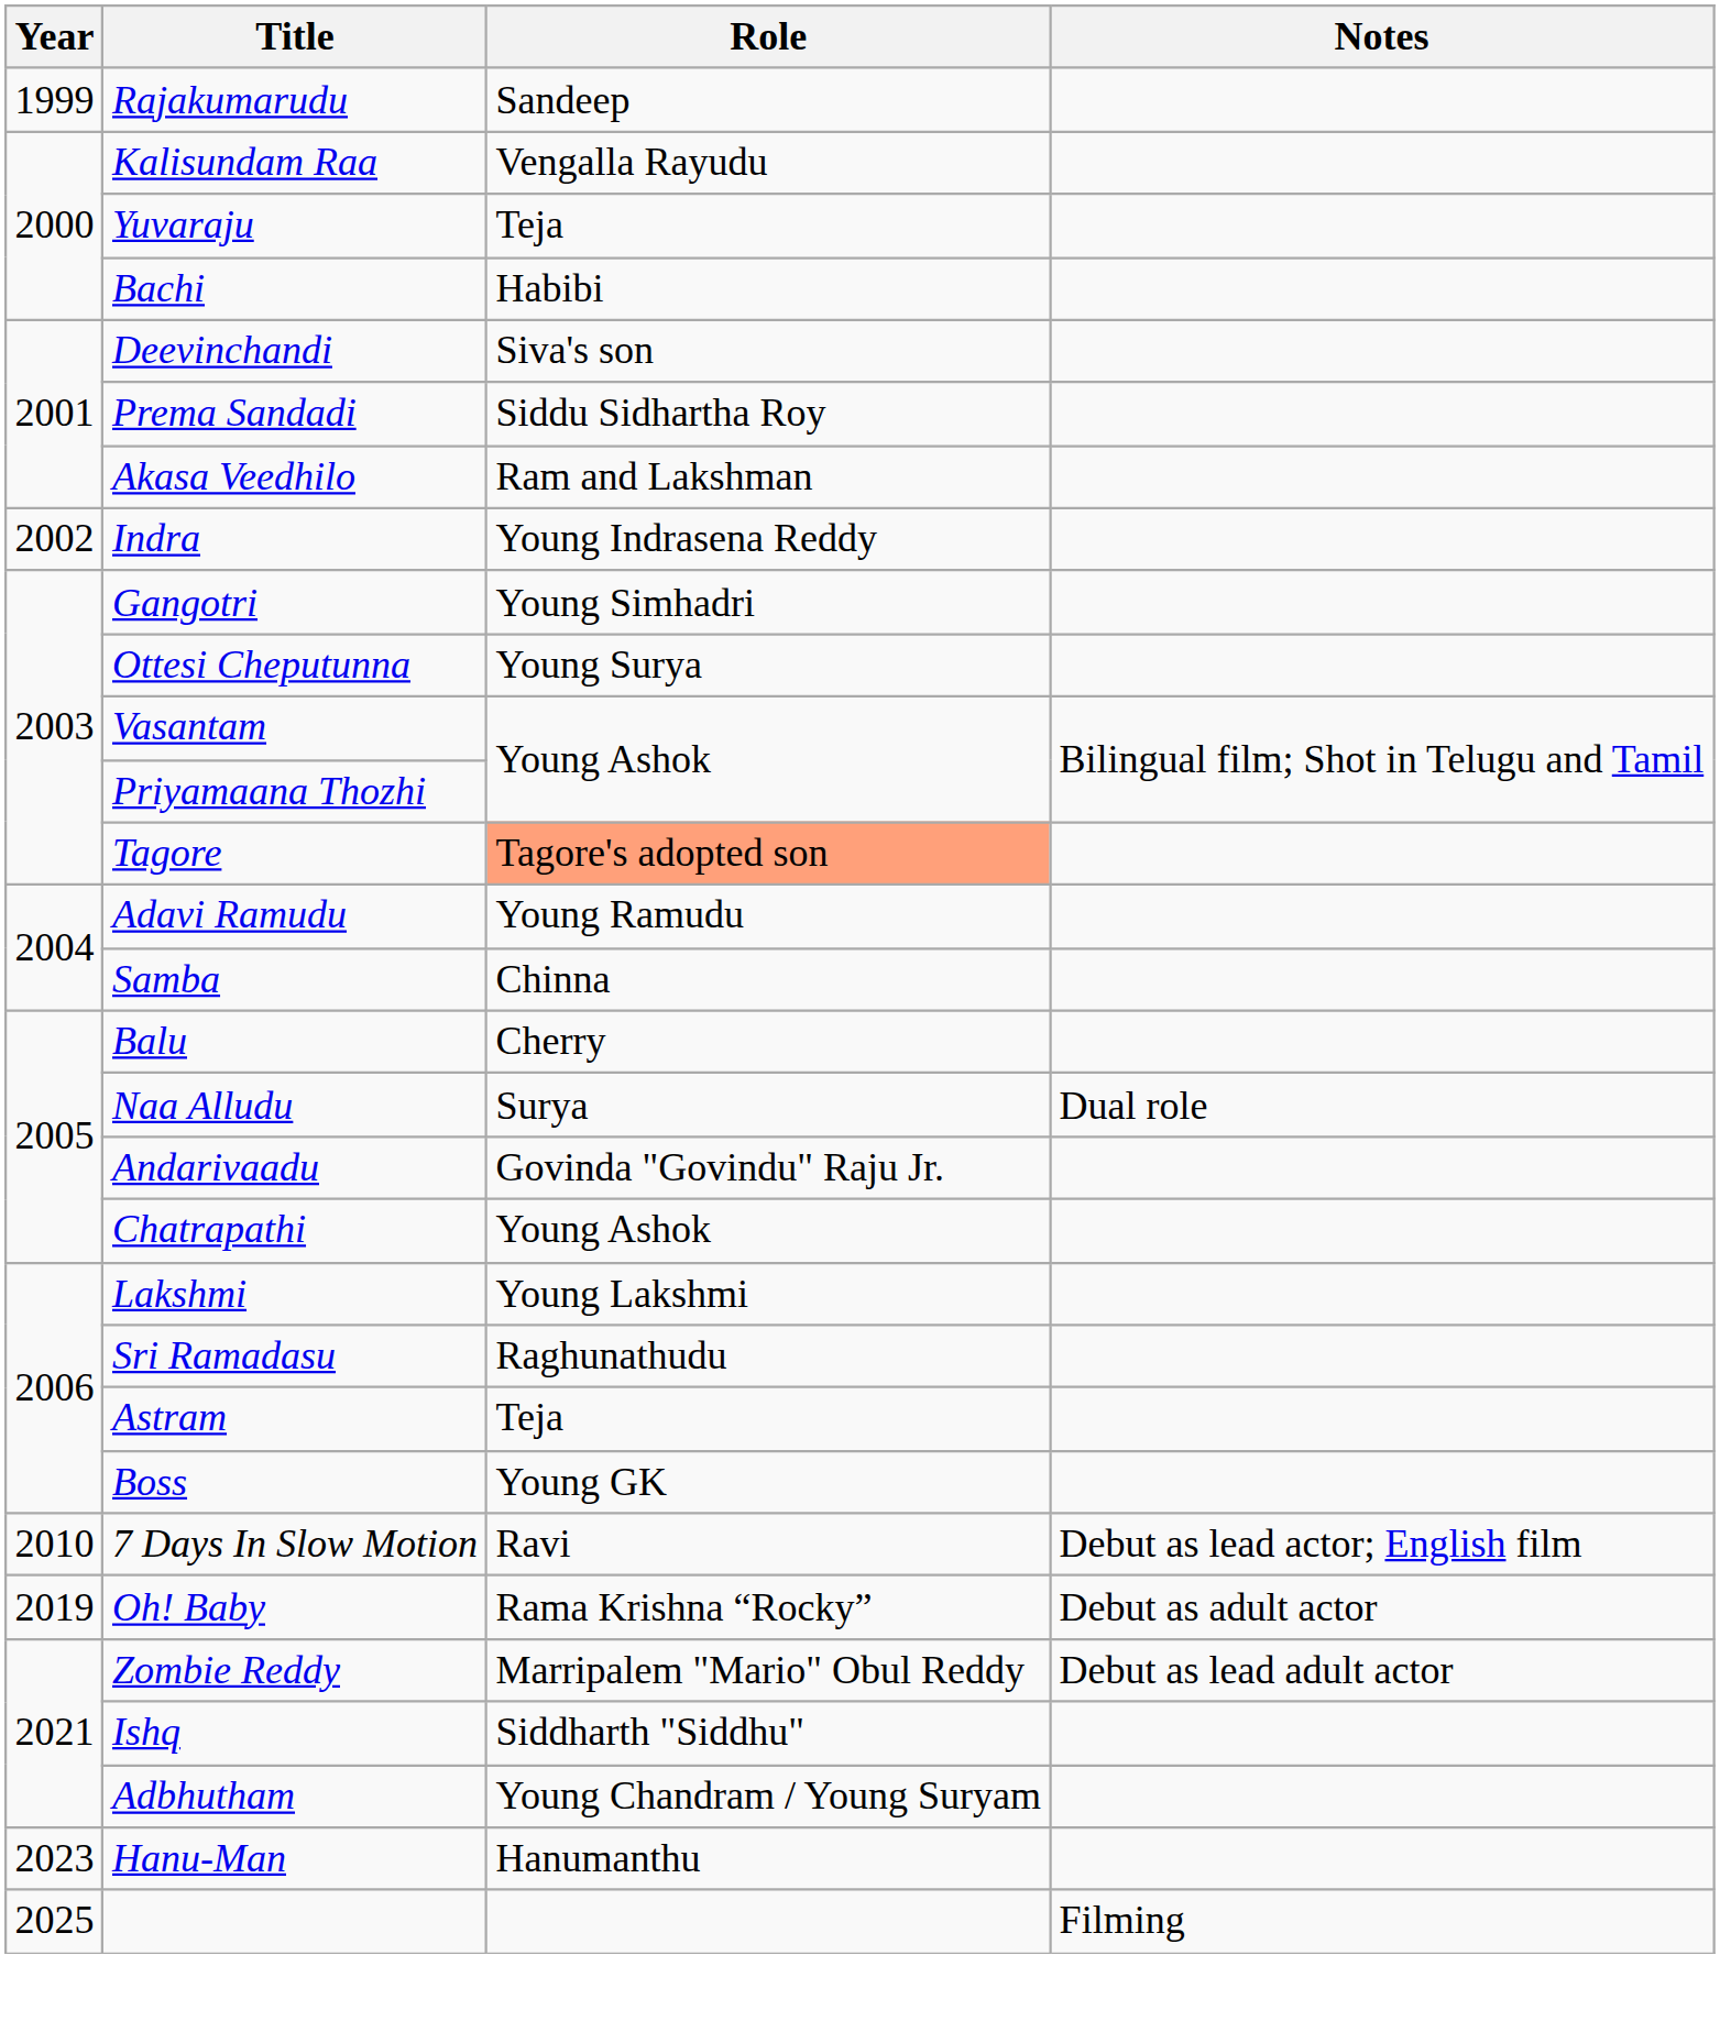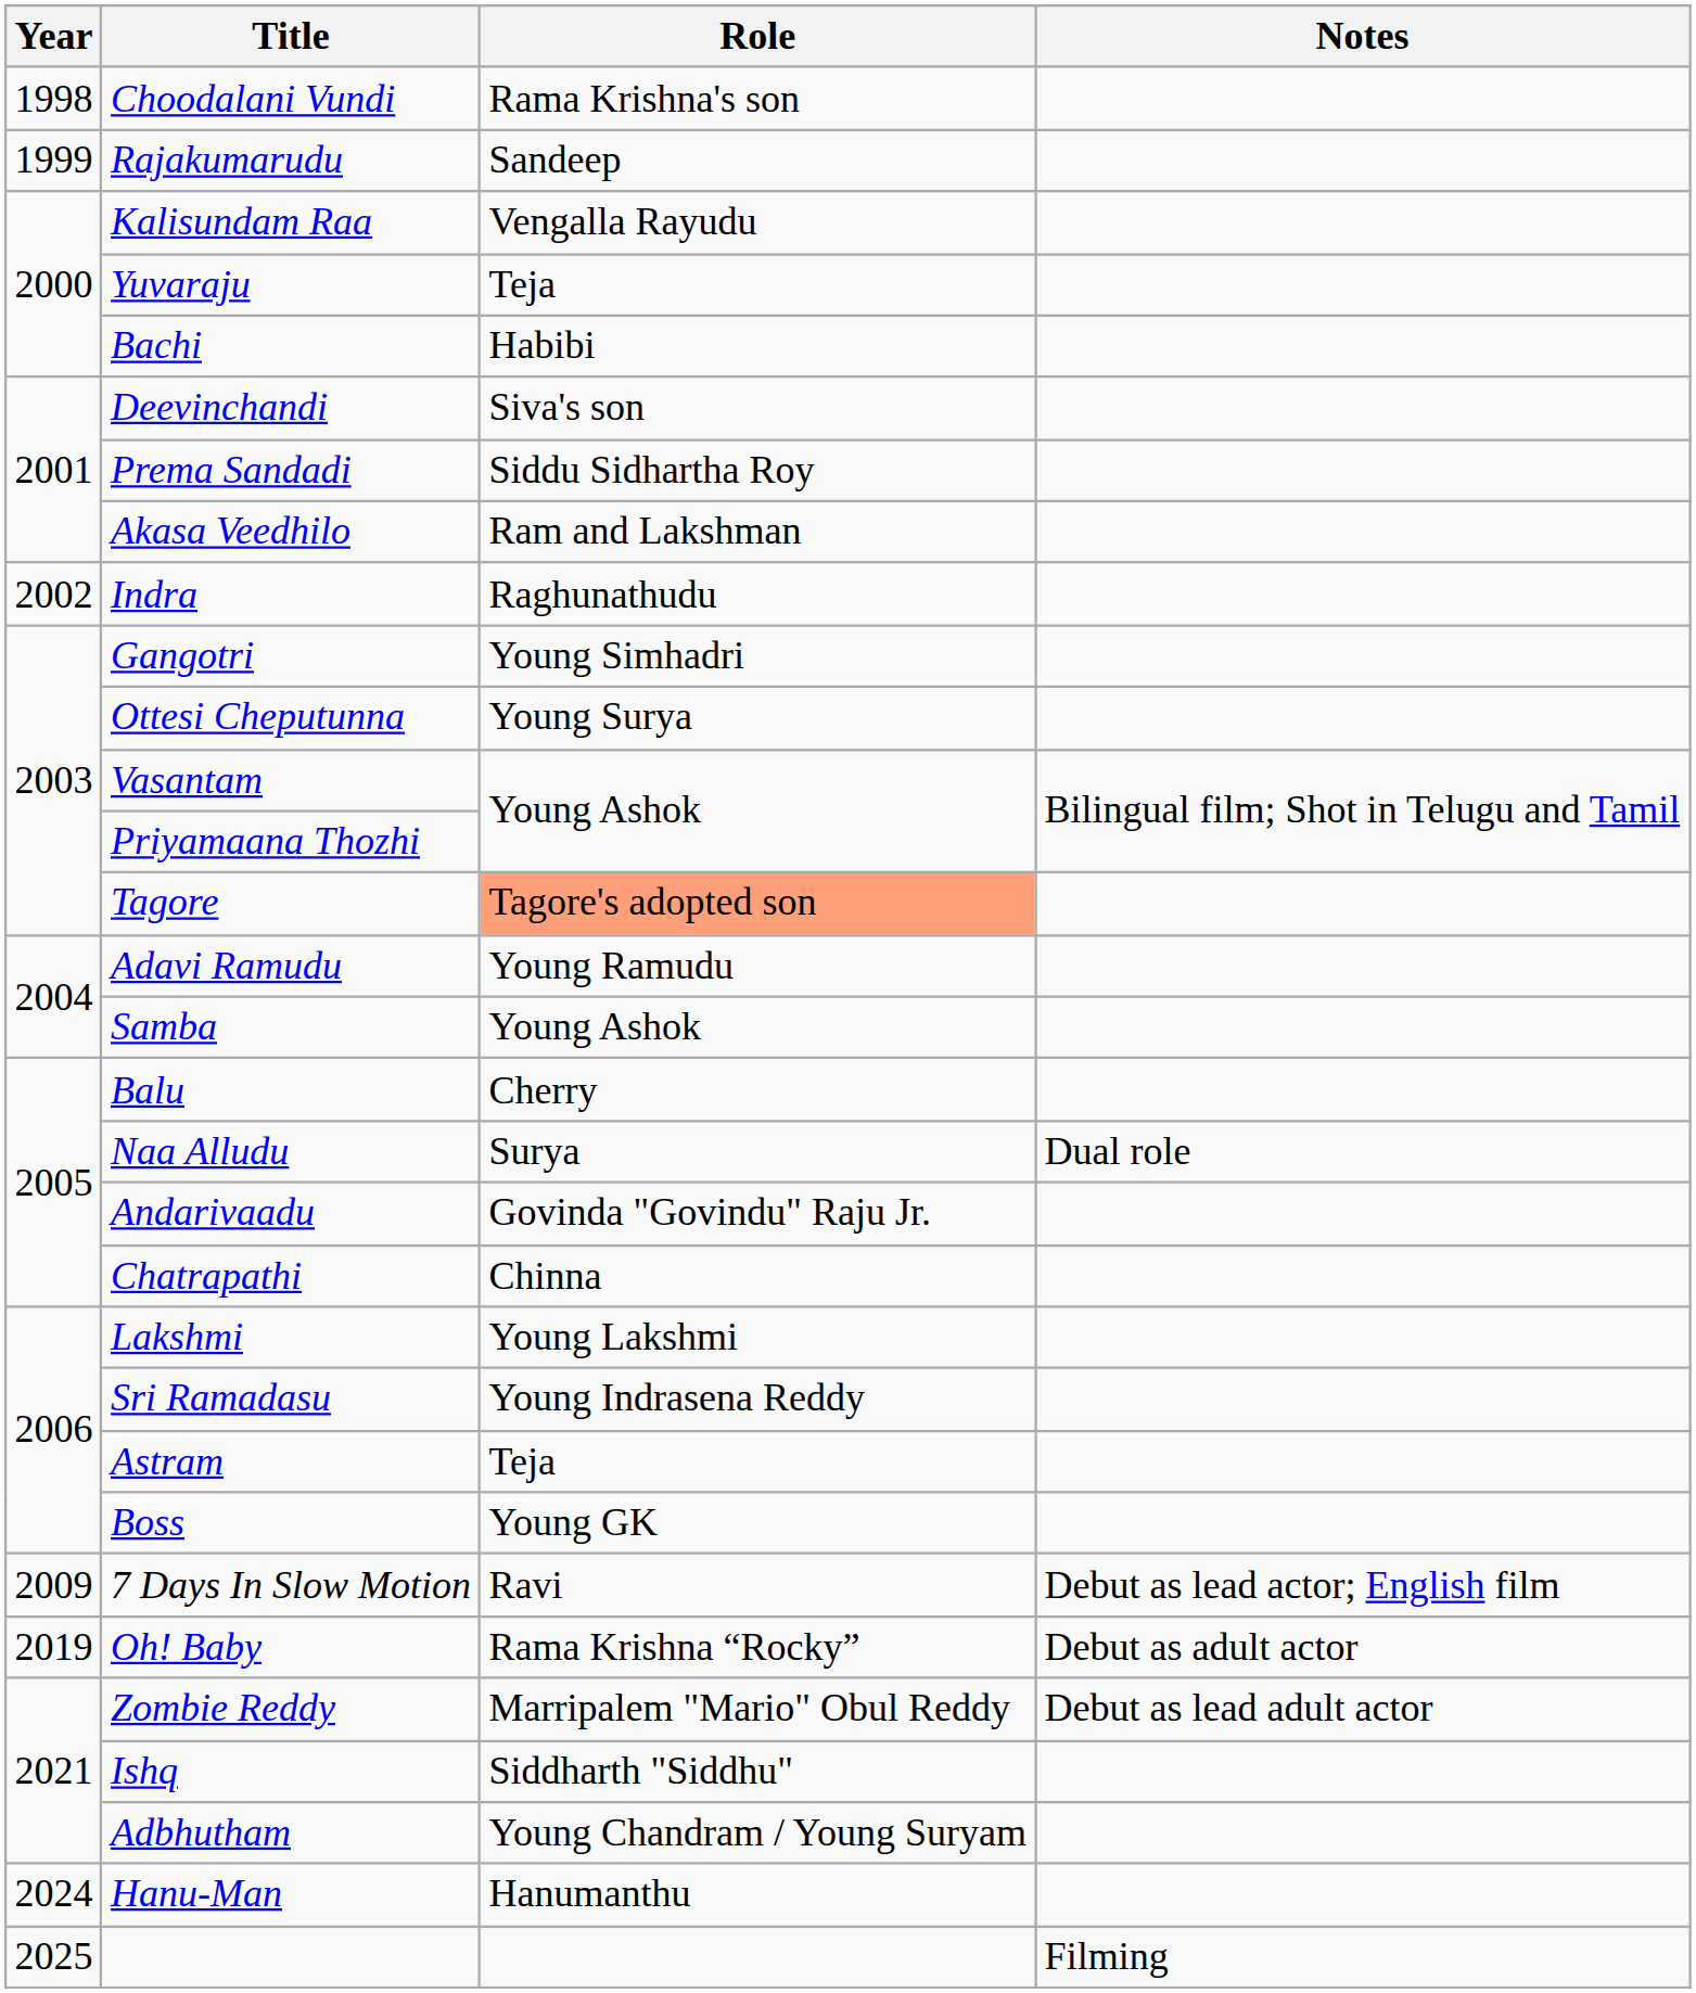+ row: 1998 | Choodalani Vundi | Rama Krishna's son
Indra | Role: Young Indrasena Reddy -> Raghunathudu
Samba | Role: Chinna -> Young Ashok
Chatrapathi | Role: Young Ashok -> Chinna
Sri Ramadasu | Role: Raghunathudu -> Young Indrasena Reddy
7 Days In Slow Motion | Year: 2010 -> 2009
Hanu-Man | Year: 2023 -> 2024
